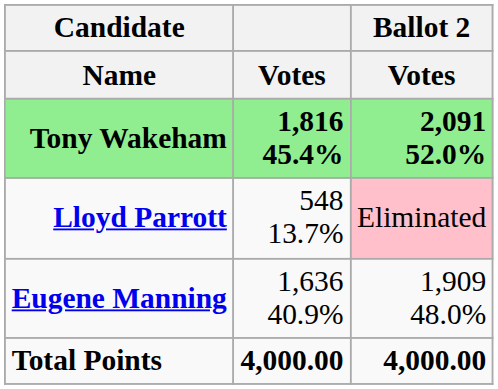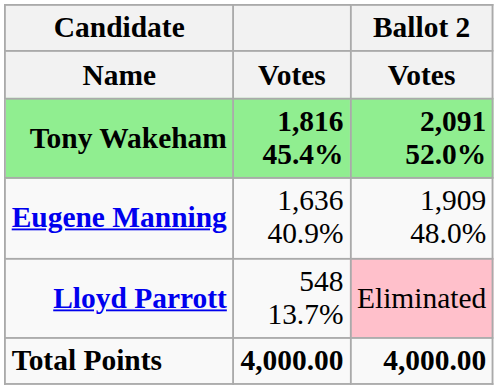rows swapped: Eugene Manning <-> Lloyd Parrott
